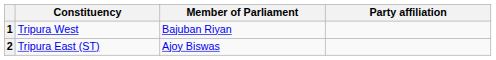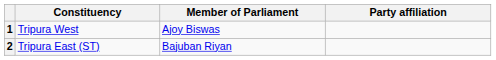1 | Member of Parliament: Bajuban Riyan -> Ajoy Biswas
2 | Member of Parliament: Ajoy Biswas -> Bajuban Riyan
